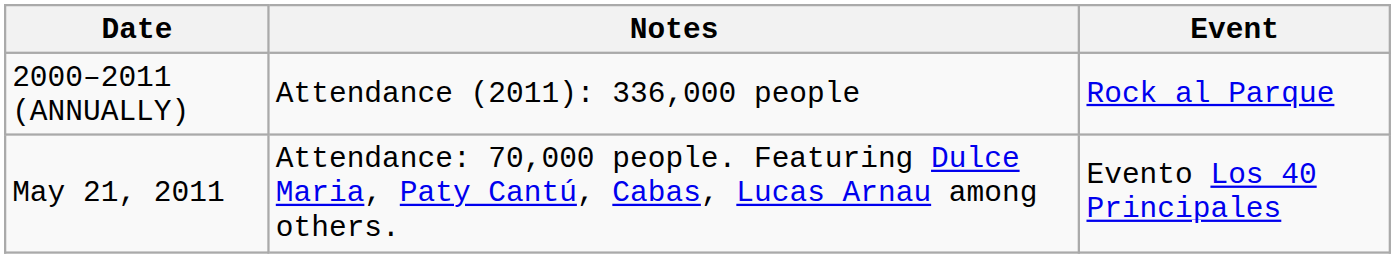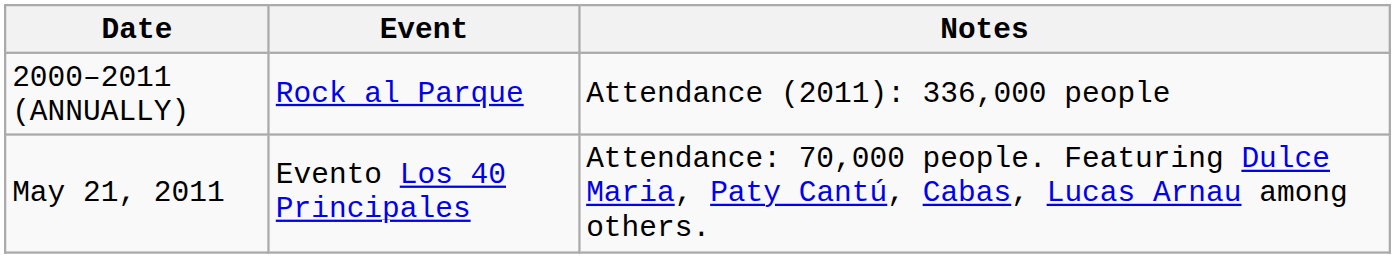columns swapped: Event <-> Notes
